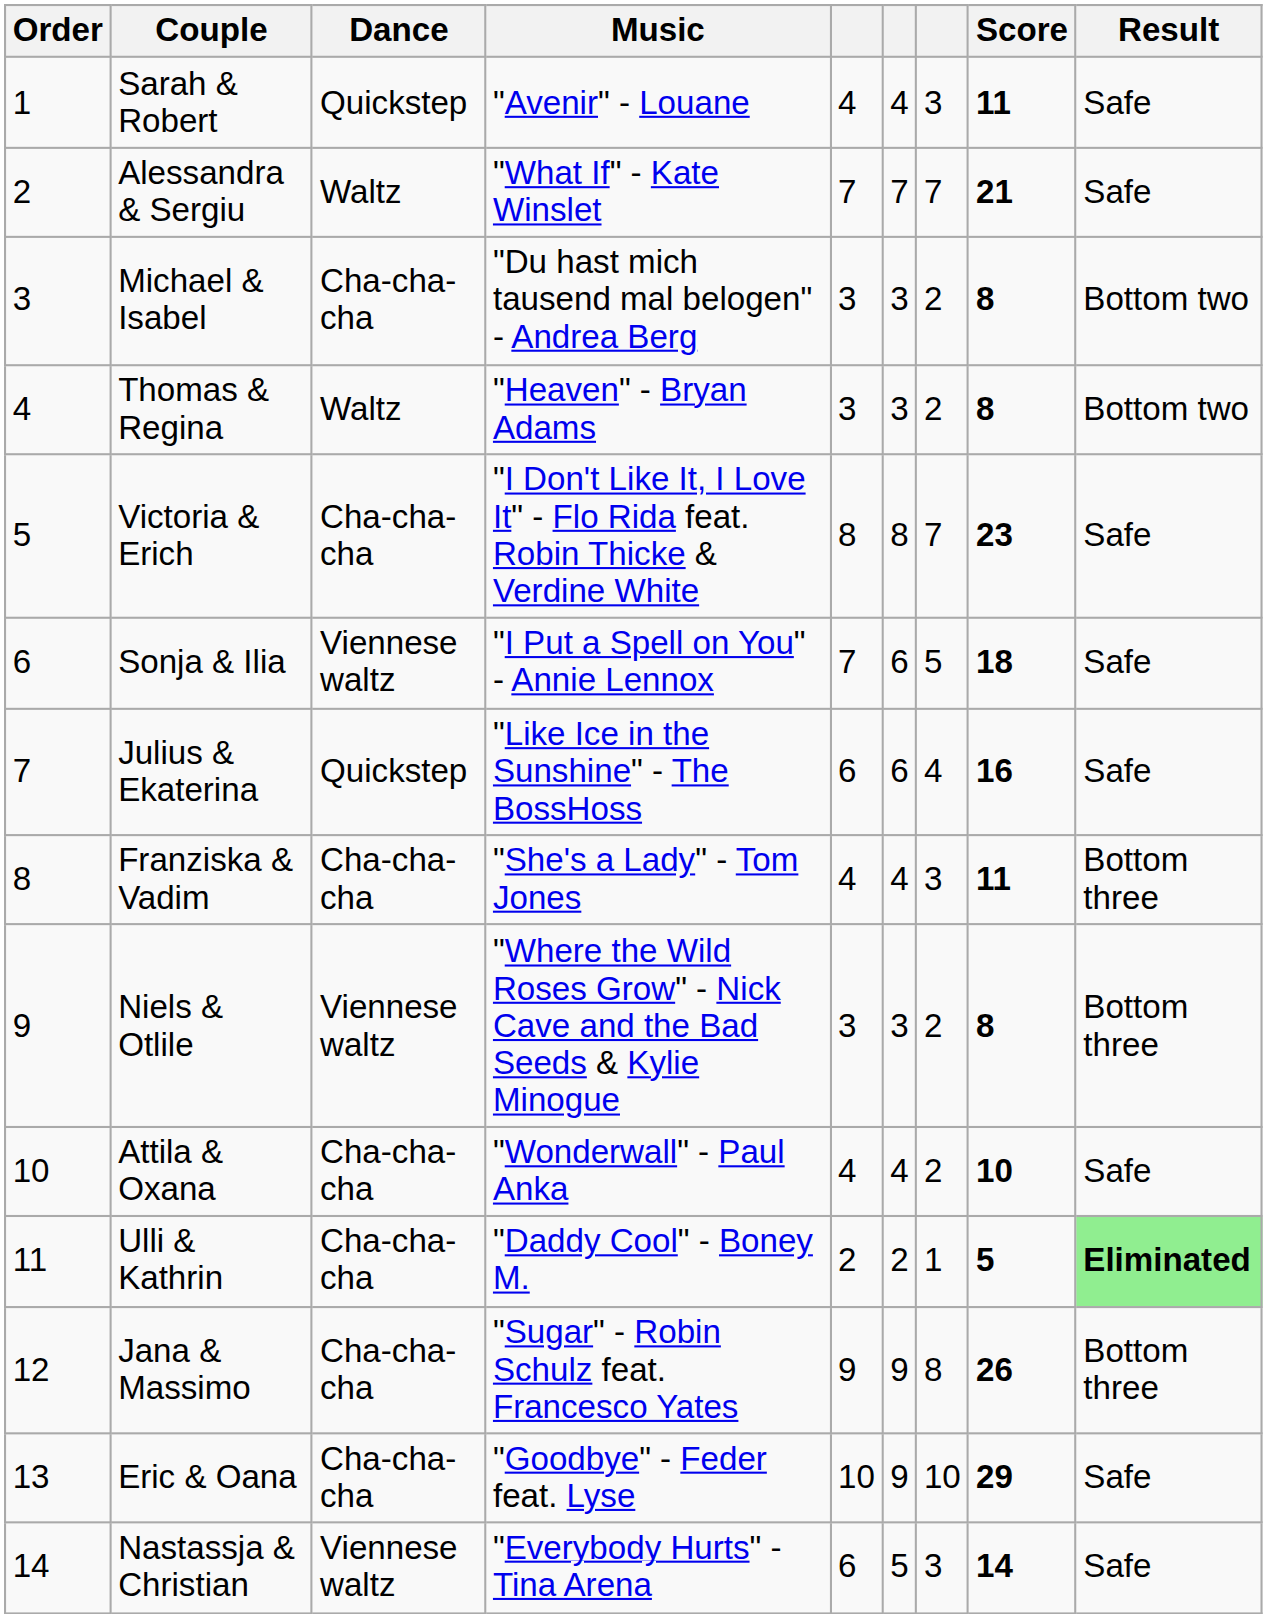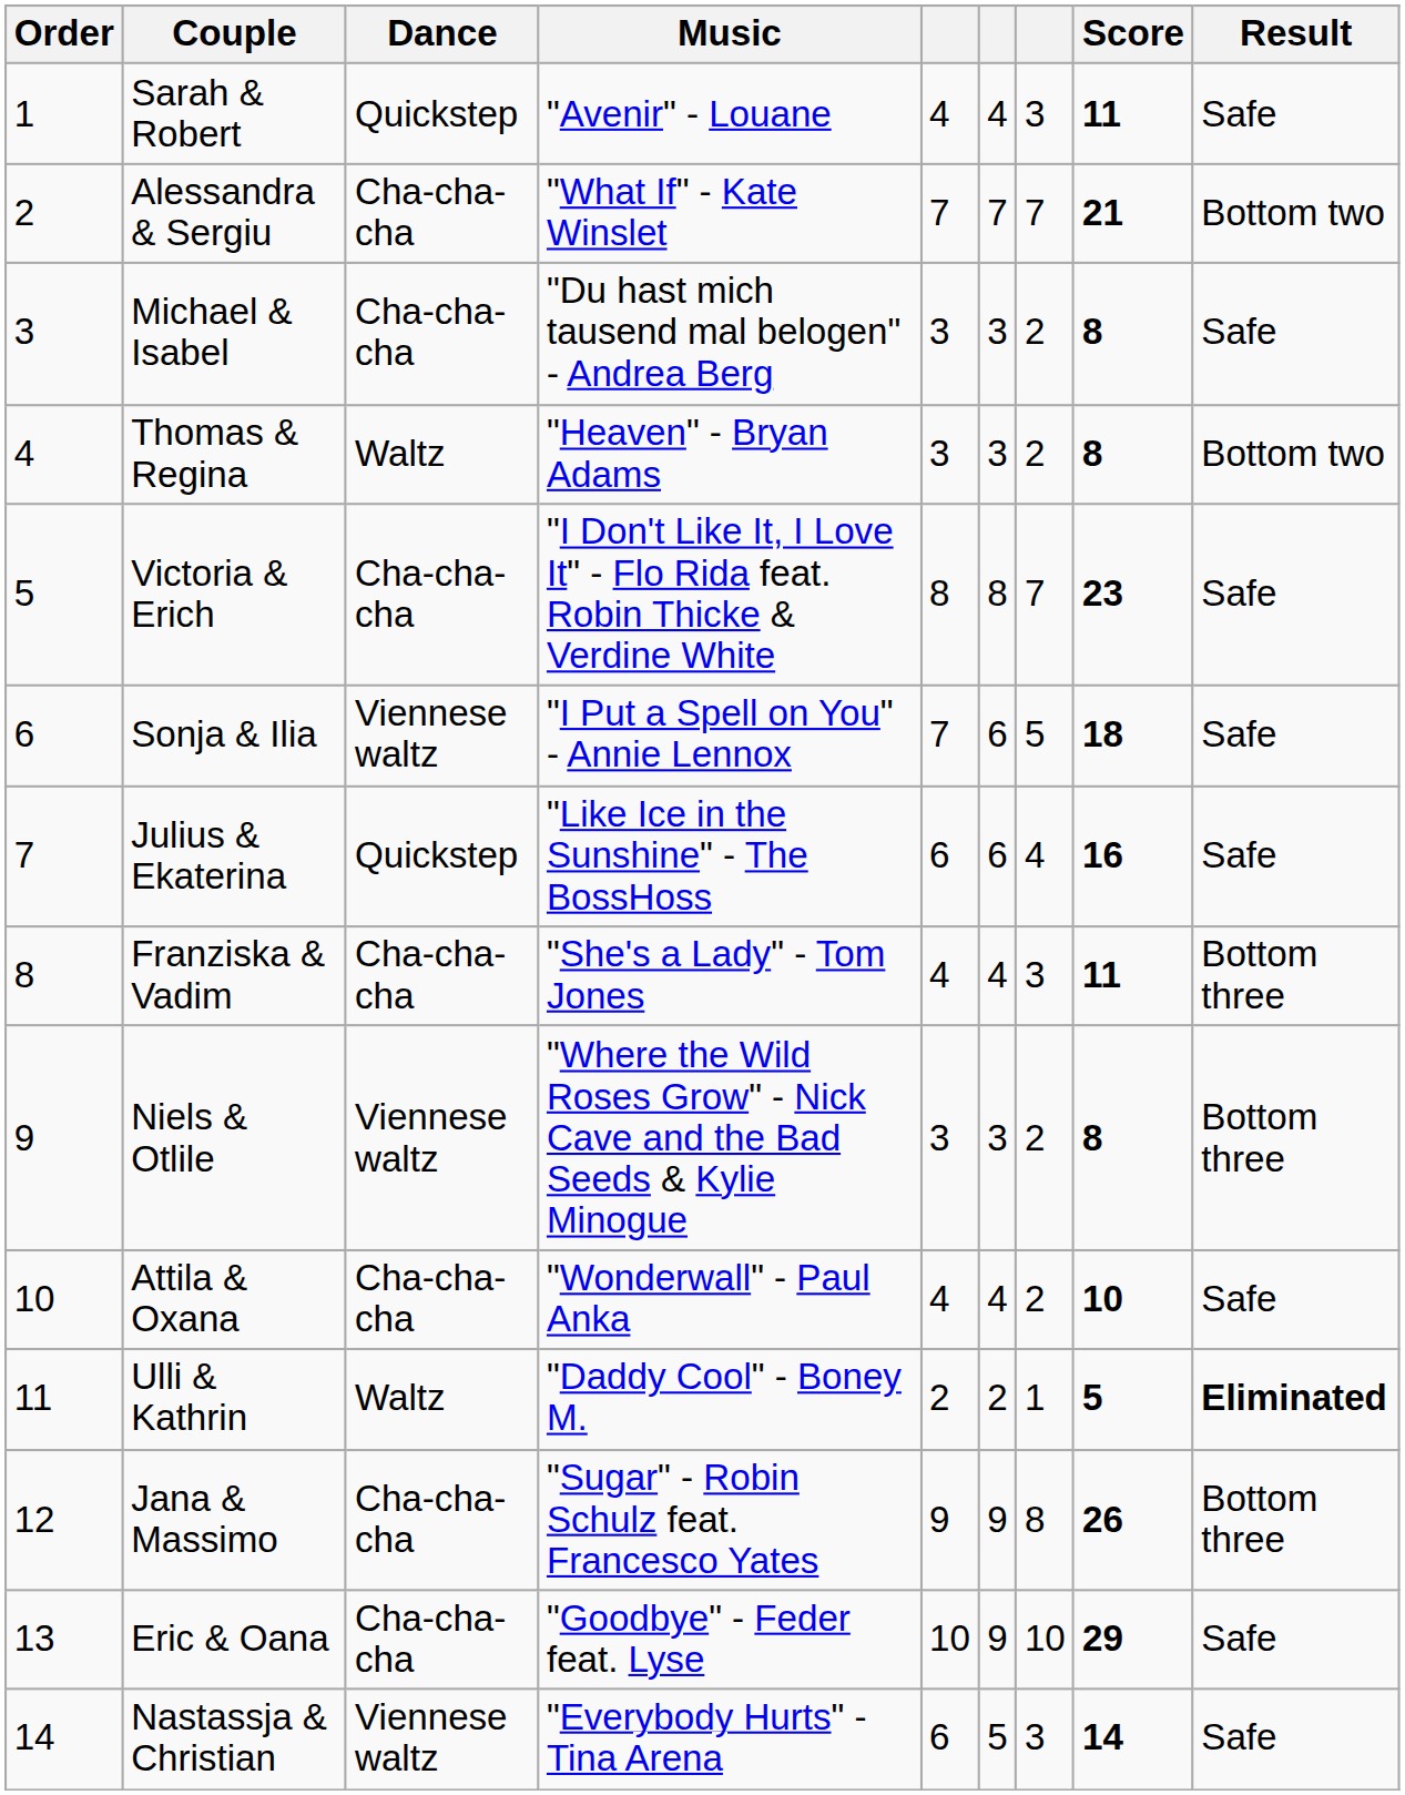Alessandra & Sergiu | Dance: Waltz -> Cha-cha-cha
Alessandra & Sergiu | Result: Safe -> Bottom two
Michael & Isabel | Result: Bottom two -> Safe
Ulli & Kathrin | Dance: Cha-cha-cha -> Waltz
Ulli & Kathrin | Result: lightgreen background -> no background
